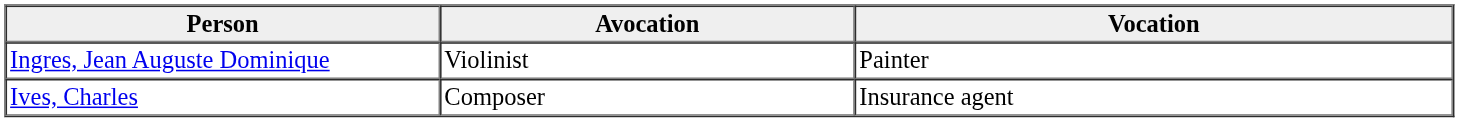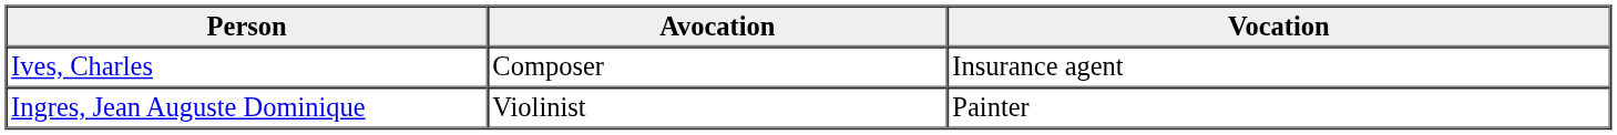rows swapped: Ingres, Jean Auguste Dominique <-> Ives, Charles
